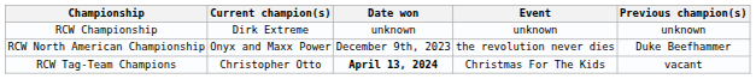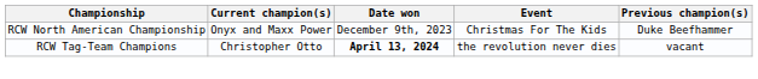- row: RCW Championship | Dirk Extreme | unknown | unknown | unknown
RCW North American Championship | Event: the revolution never dies -> Christmas For The Kids
RCW Tag-Team Champions | Event: Christmas For The Kids -> the revolution never dies
